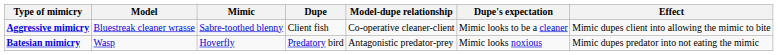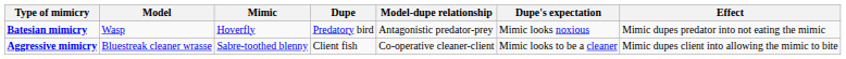rows swapped: Batesian mimicry <-> Aggressive mimicry
